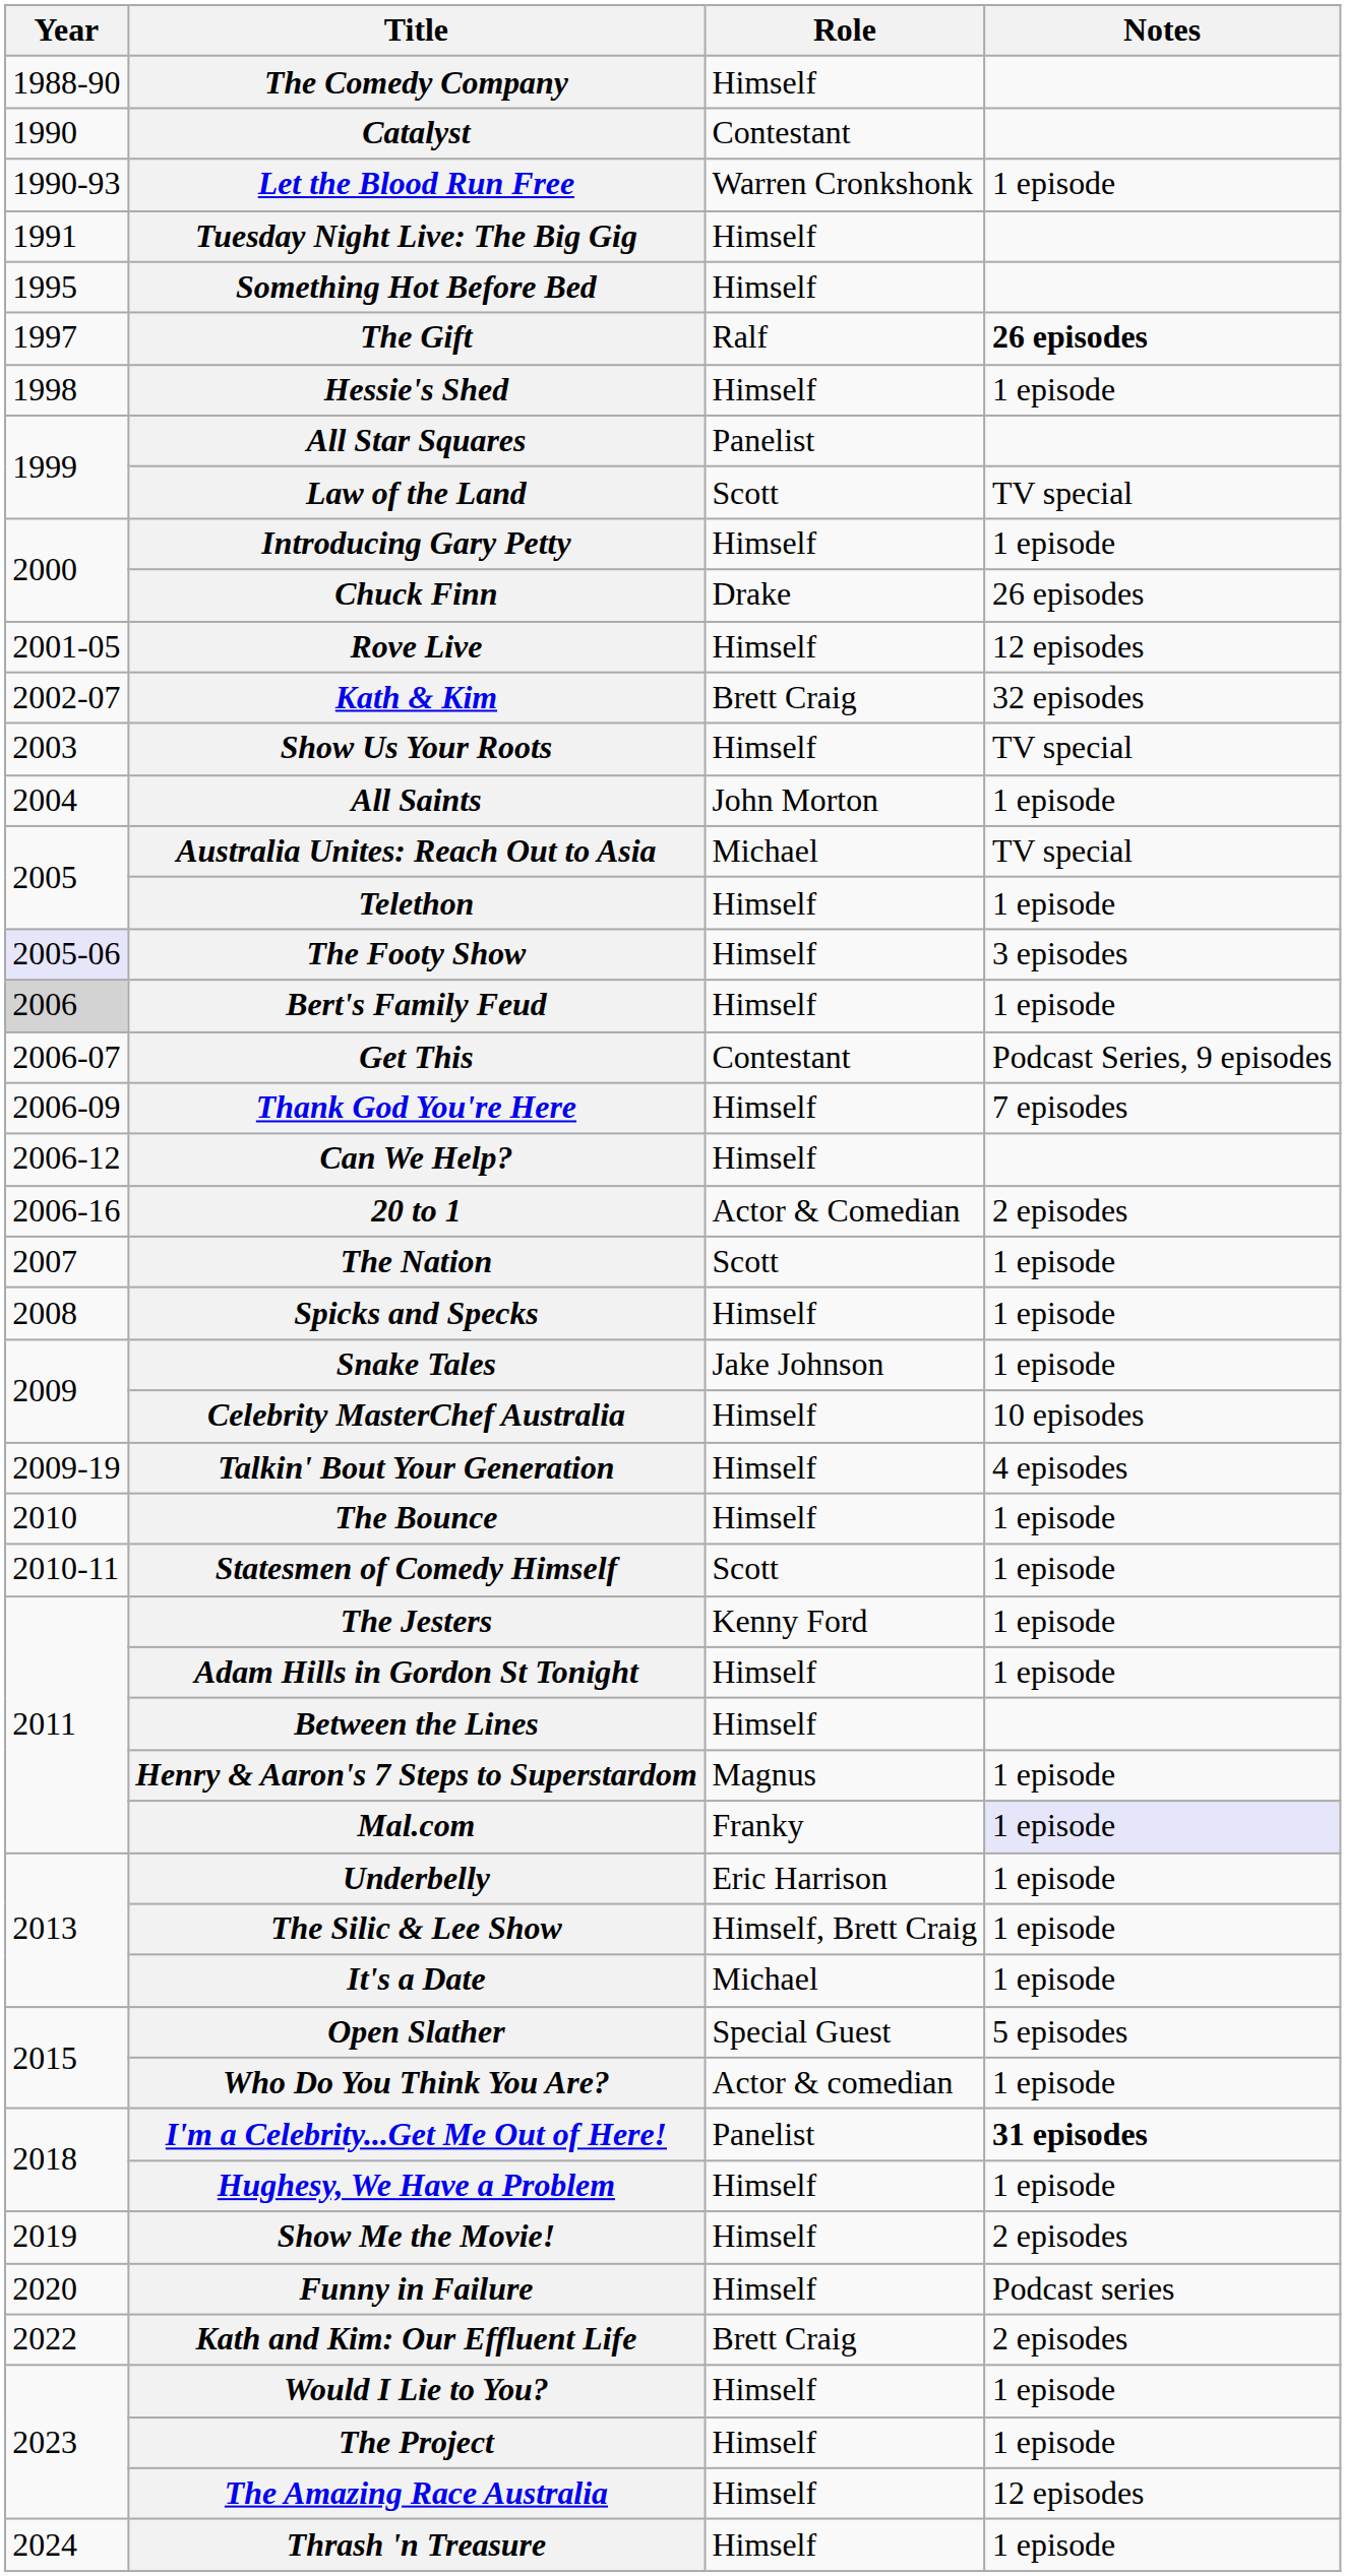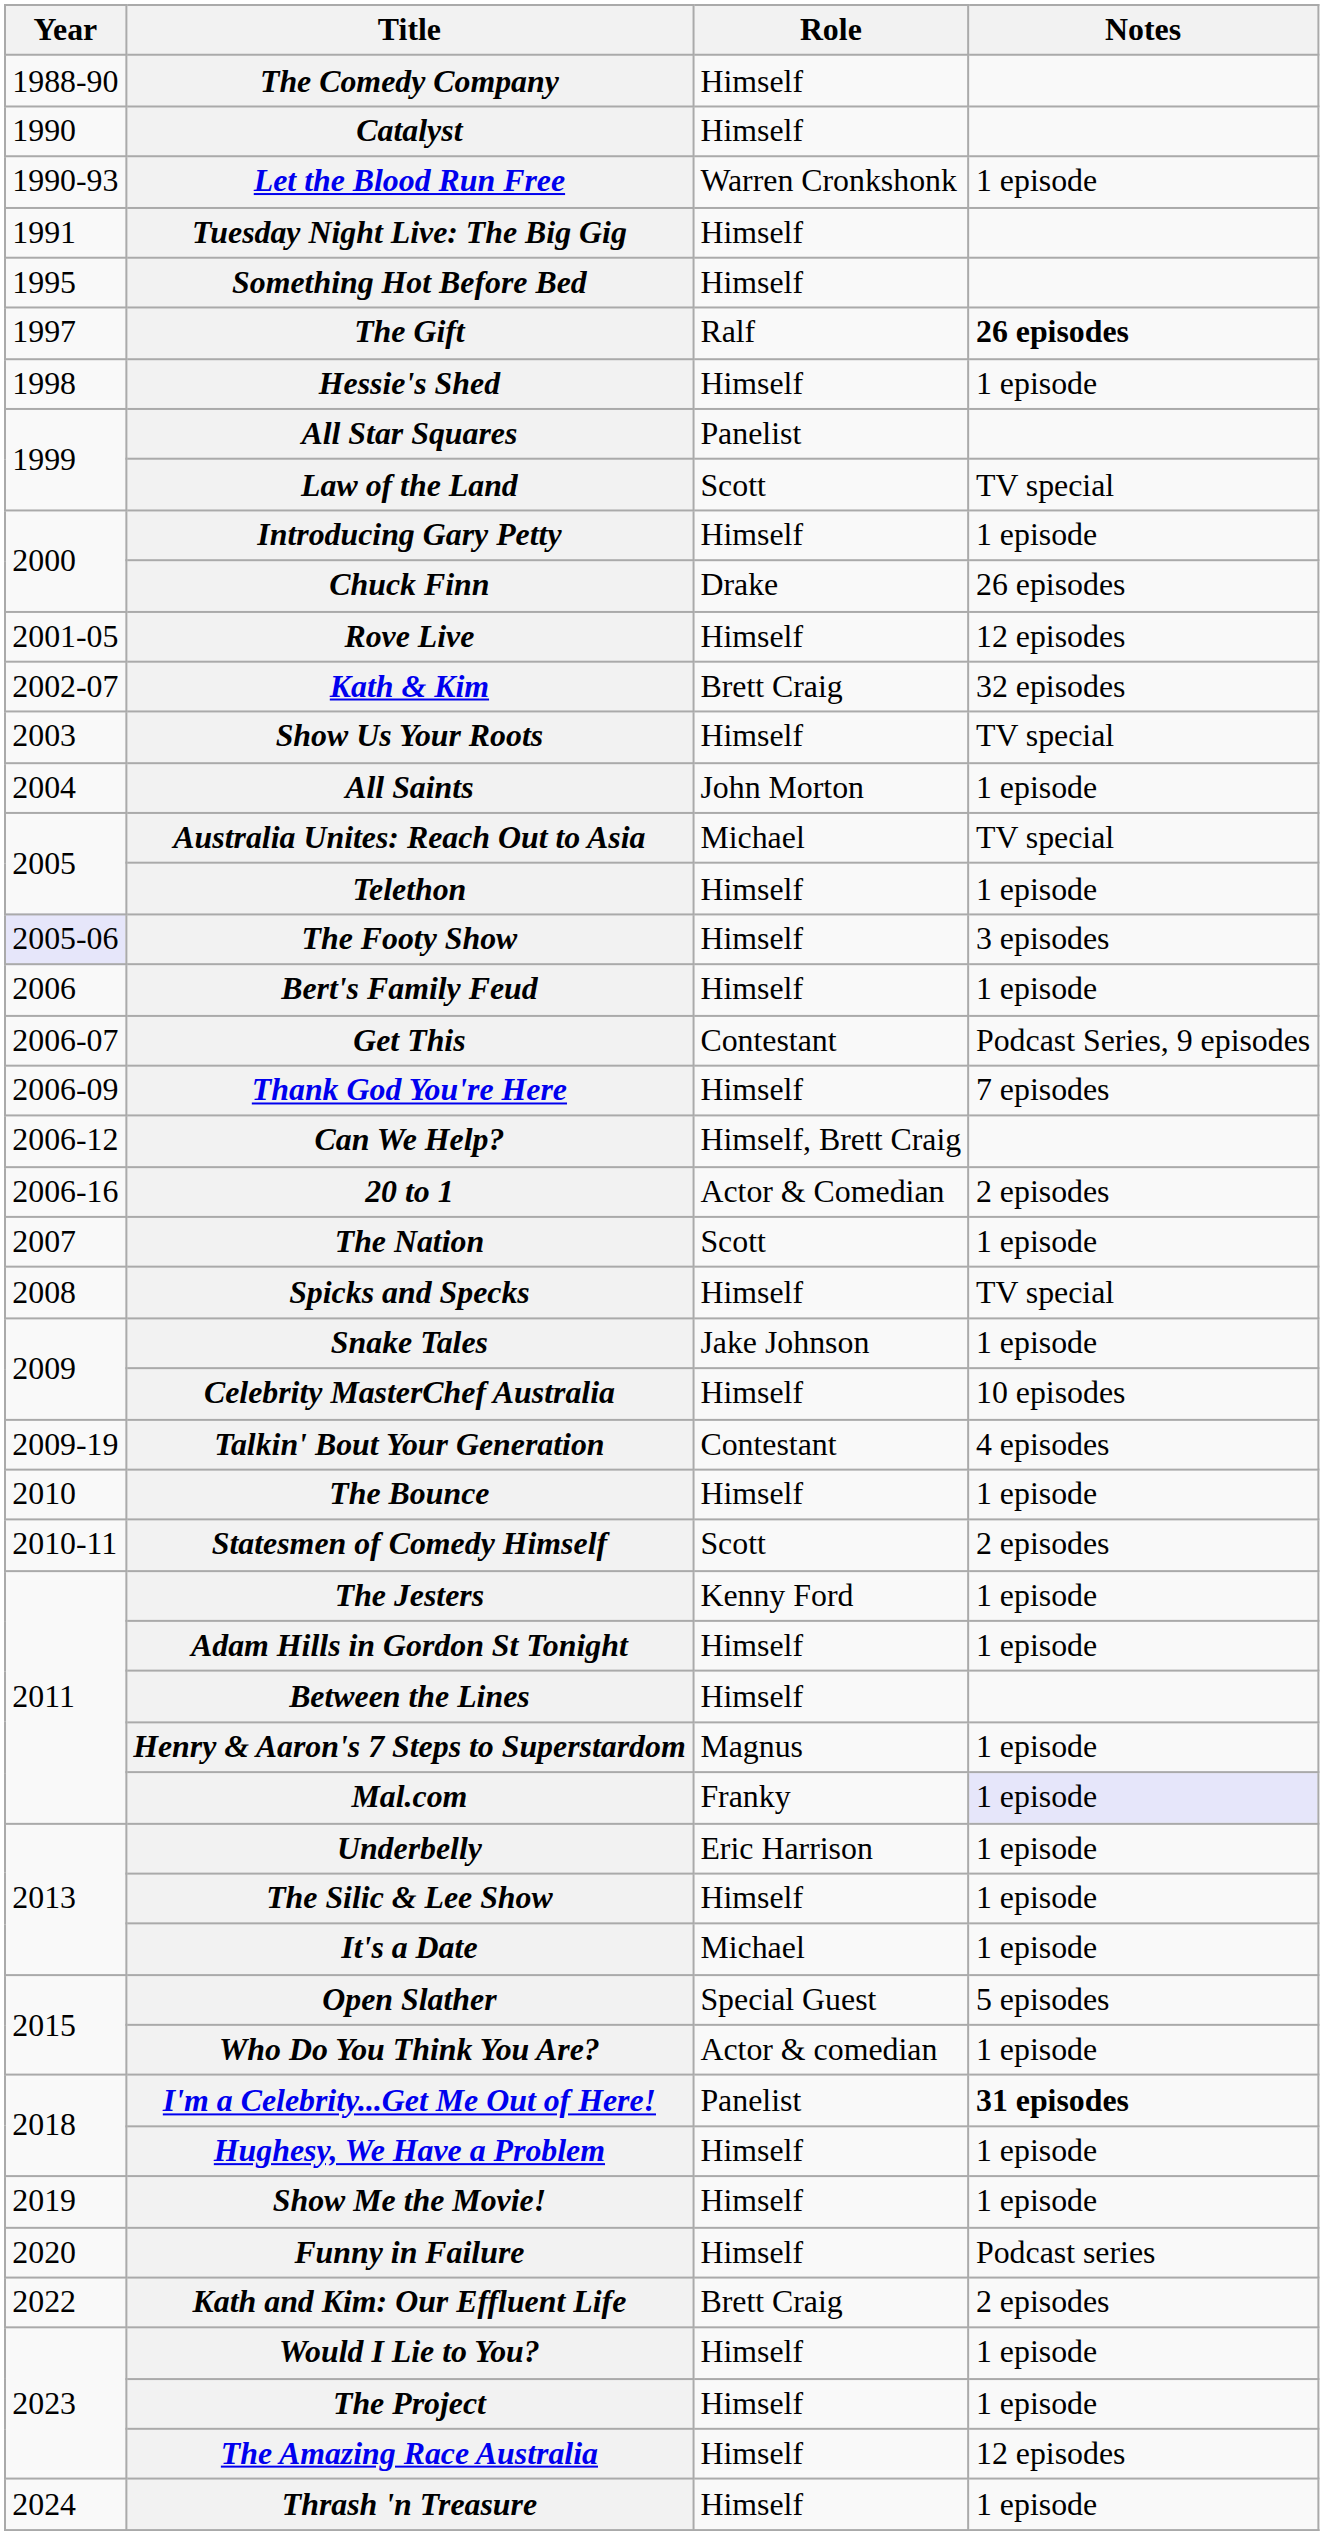Catalyst | Role: Contestant -> Himself
Bert's Family Feud | Year: lightgrey background -> no background
Can We Help? | Role: Himself -> Himself, Brett Craig
Spicks and Specks | Notes: 1 episode -> TV special
Talkin' Bout Your Generation | Role: Himself -> Contestant
Statesmen of Comedy Himself | Notes: 1 episode -> 2 episodes
The Silic & Lee Show | Role: Himself, Brett Craig -> Himself
Show Me the Movie! | Notes: 2 episodes -> 1 episode
